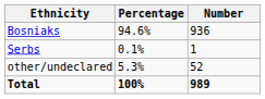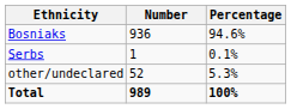columns swapped: Number <-> Percentage
